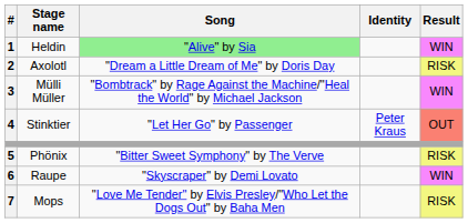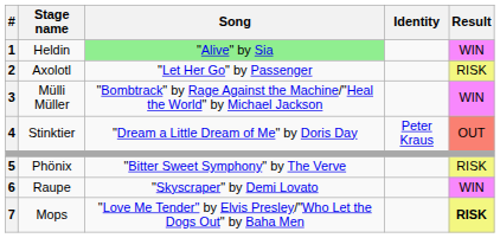Axolotl | Song: "Dream a Little Dream of Me" by Doris Day -> "Let Her Go" by Passenger
Stinktier | Song: "Let Her Go" by Passenger -> "Dream a Little Dream of Me" by Doris Day
Mops | Result: normal -> bold
